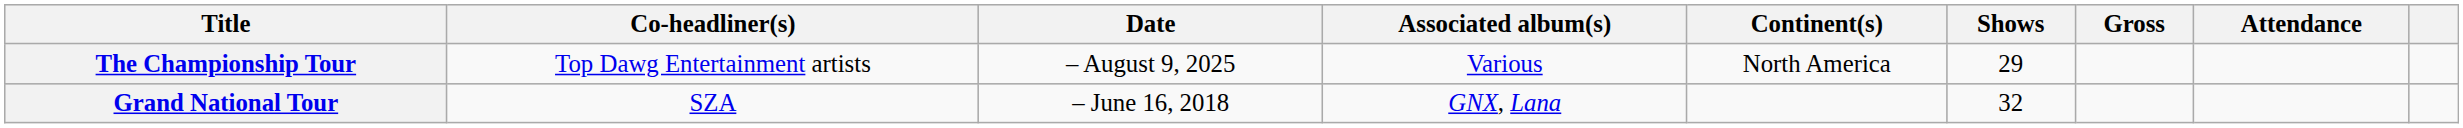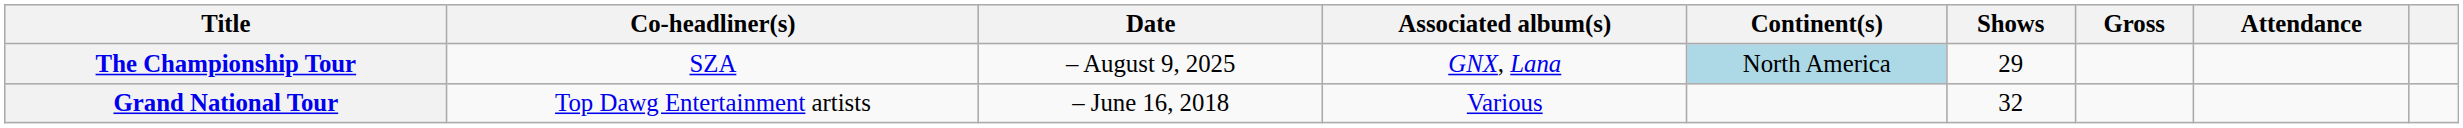The Championship Tour | Co-headliner(s): Top Dawg Entertainment artists -> SZA
The Championship Tour | Associated album(s): Various -> GNX, Lana
The Championship Tour | Continent(s): no background -> lightblue background
Grand National Tour | Co-headliner(s): SZA -> Top Dawg Entertainment artists
Grand National Tour | Associated album(s): GNX, Lana -> Various
